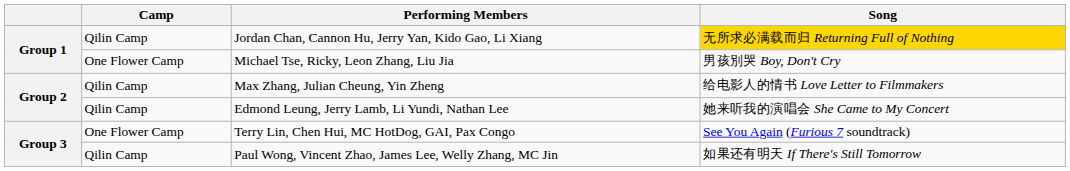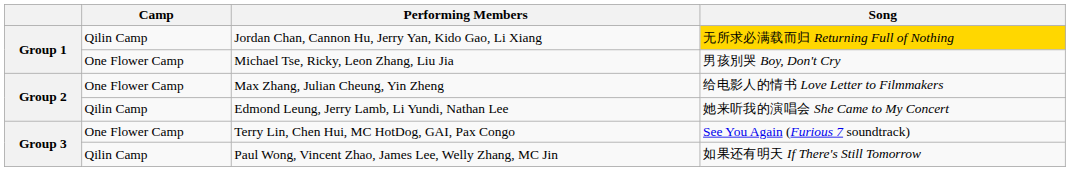Max Zhang, Julian Cheung, Yin Zheng | Camp: Qilin Camp -> One Flower Camp
